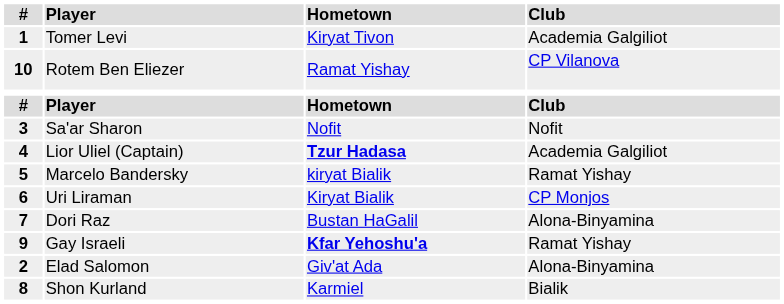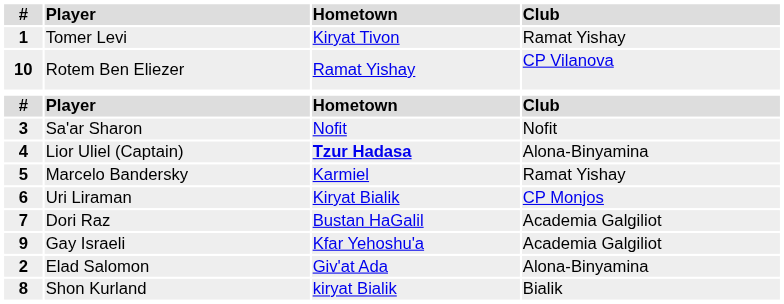Tomer Levi | Club: Academia Galgiliot -> Ramat Yishay
Lior Uliel (Captain) | Club: Academia Galgiliot -> Alona-Binyamina
Marcelo Bandersky | Hometown: kiryat Bialik -> Karmiel
Dori Raz | Club: Alona-Binyamina -> Academia Galgiliot
Gay Israeli | Hometown: bold -> normal
Gay Israeli | Club: Ramat Yishay -> Academia Galgiliot
Shon Kurland | Hometown: Karmiel -> kiryat Bialik
